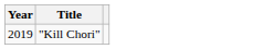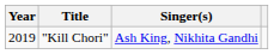+ column: Singer(s) | Ash King, Nikhita Gandhi
